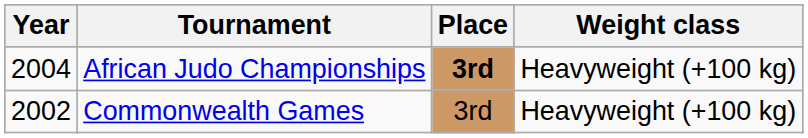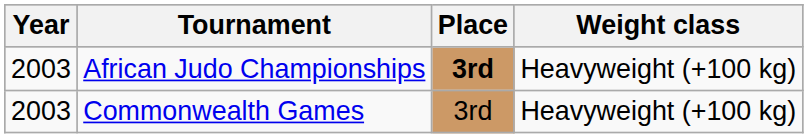African Judo Championships | Year: 2004 -> 2003
Commonwealth Games | Year: 2002 -> 2003
